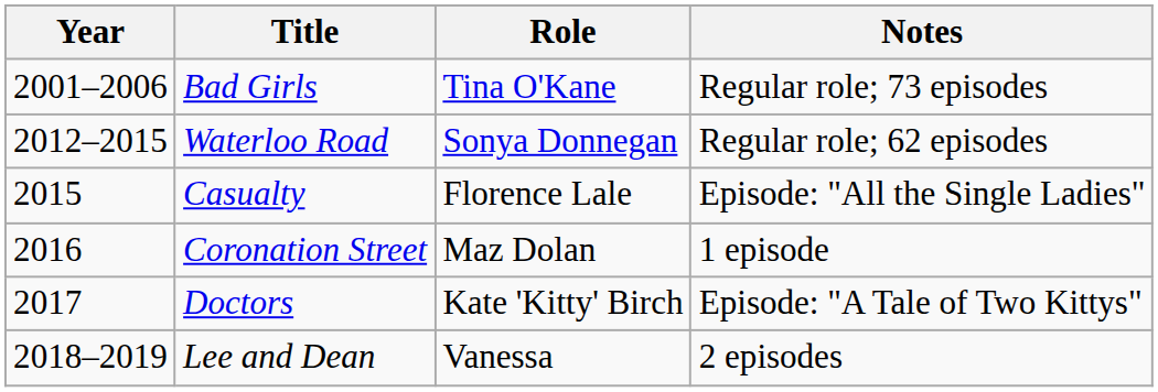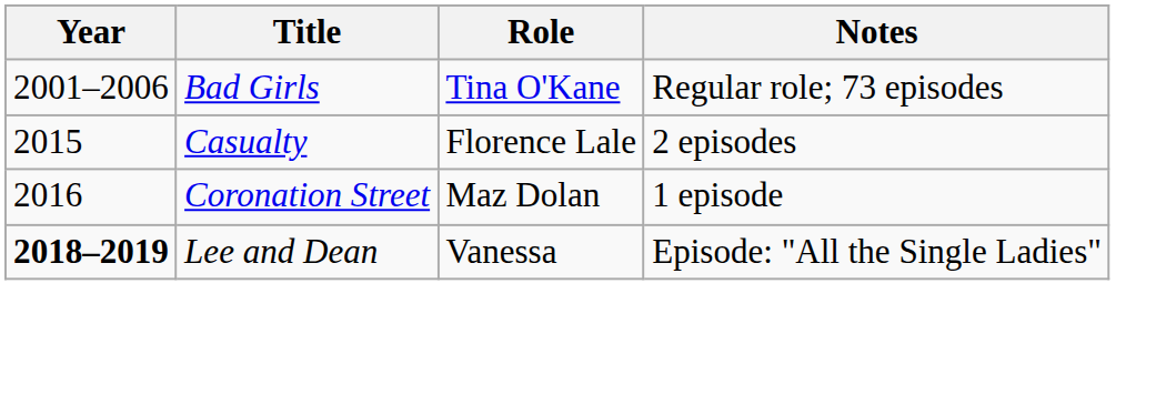- row: 2012–2015 | Waterloo Road | Sonya Donnegan | Regular role; 62 episodes
Casualty | Notes: Episode: "All the Single Ladies" -> 2 episodes
- row: 2017 | Doctors | Kate 'Kitty' Birch | Episode: "A Tale of Two Kittys"
Lee and Dean | Year: normal -> bold
Lee and Dean | Notes: 2 episodes -> Episode: "All the Single Ladies"
